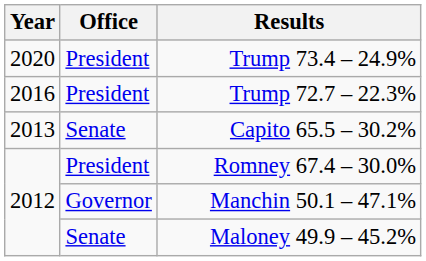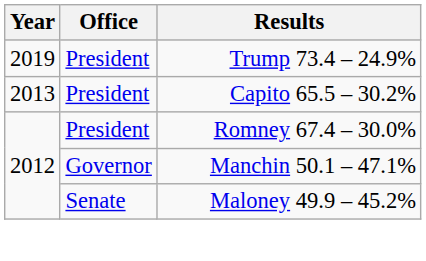Trump 73.4 – 24.9% | Year: 2020 -> 2019
- row: 2016 | President | Trump 72.7 – 22.3%
Capito 65.5 – 30.2% | Office: Senate -> President
